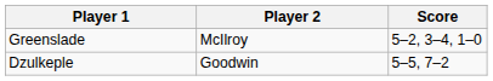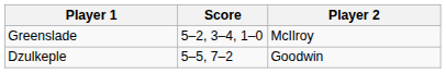columns swapped: Player 2 <-> Score
